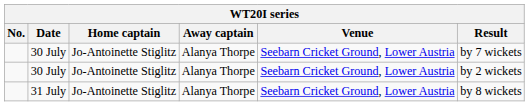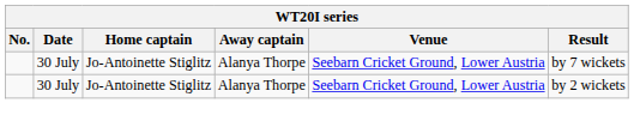- row: 31 July | Jo-Antoinette Stiglitz | Alanya Thorpe | Seebarn Cricket Ground, Lower Austria | by 8 wickets
